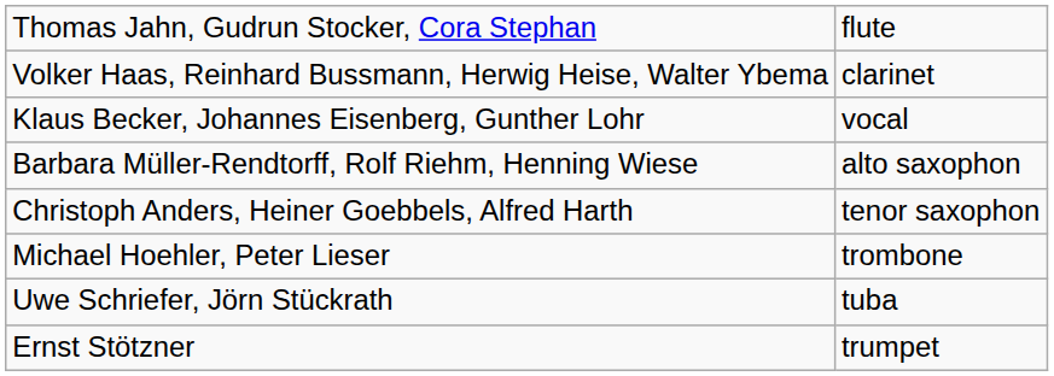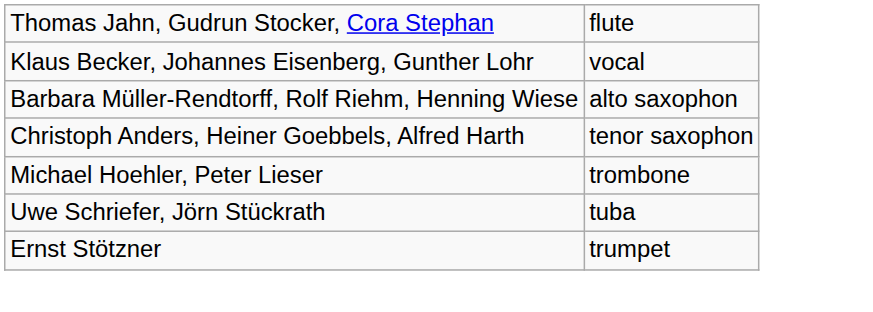- row: Volker Haas, Reinhard Bussmann, Herwig Heise, Walter Ybema | clarinet
